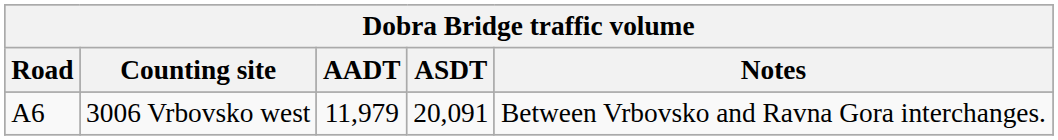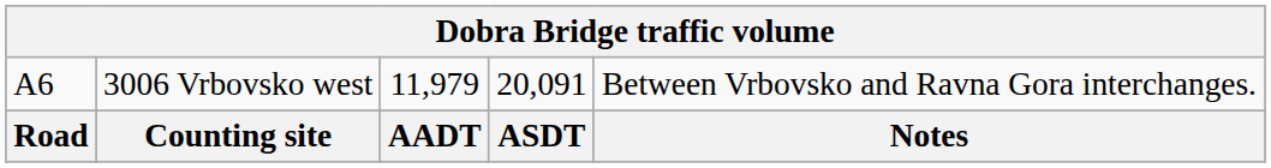rows swapped: Road <-> A6
